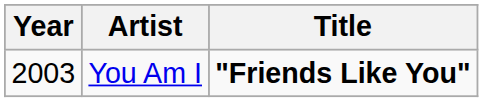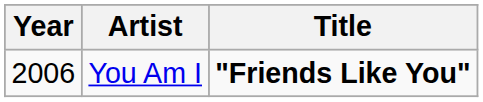You Am I | Year: 2003 -> 2006
